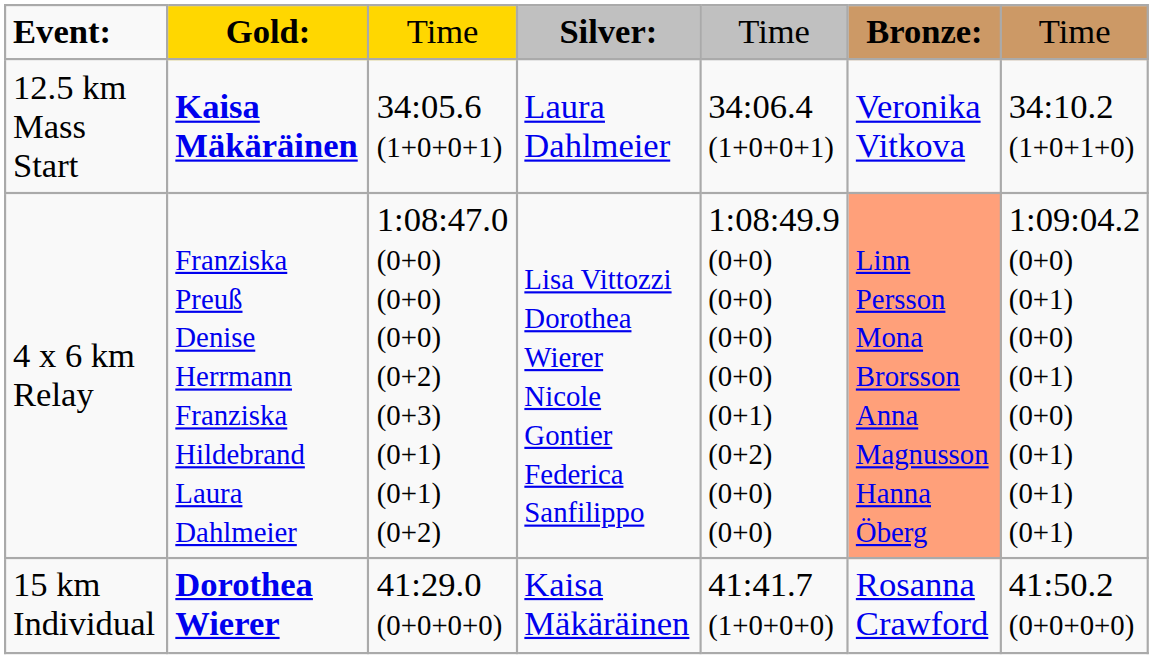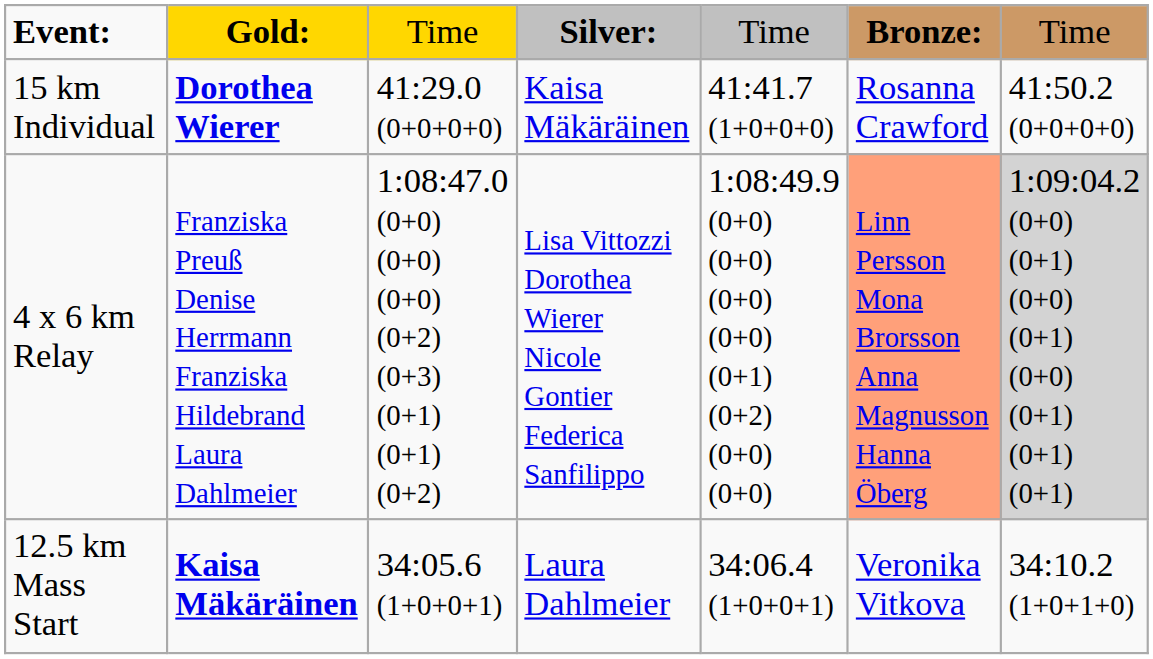rows swapped: 15 km Individual <-> 12.5 km Mass Start
4 x 6 km Relay | column 7: no background -> lightgrey background
